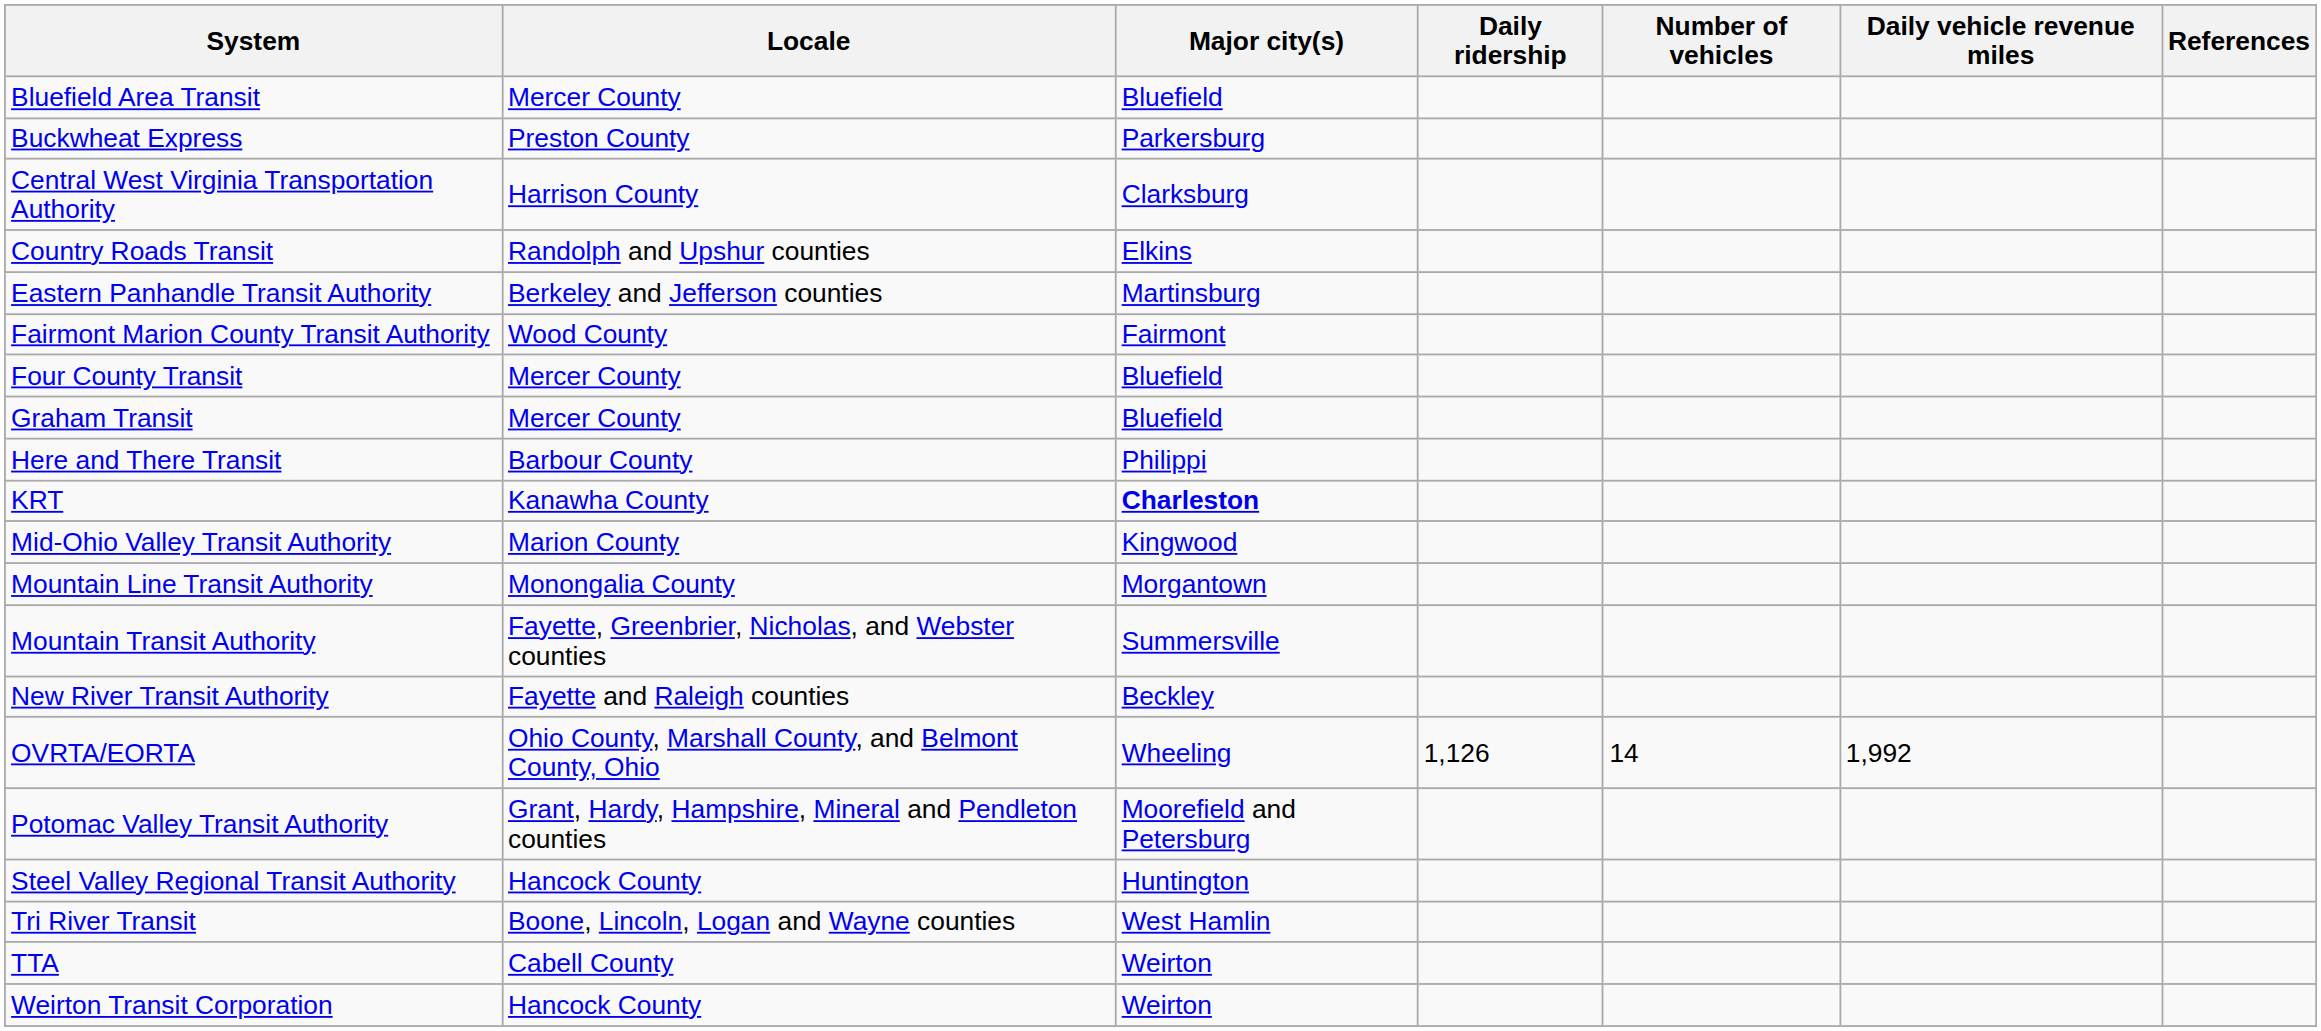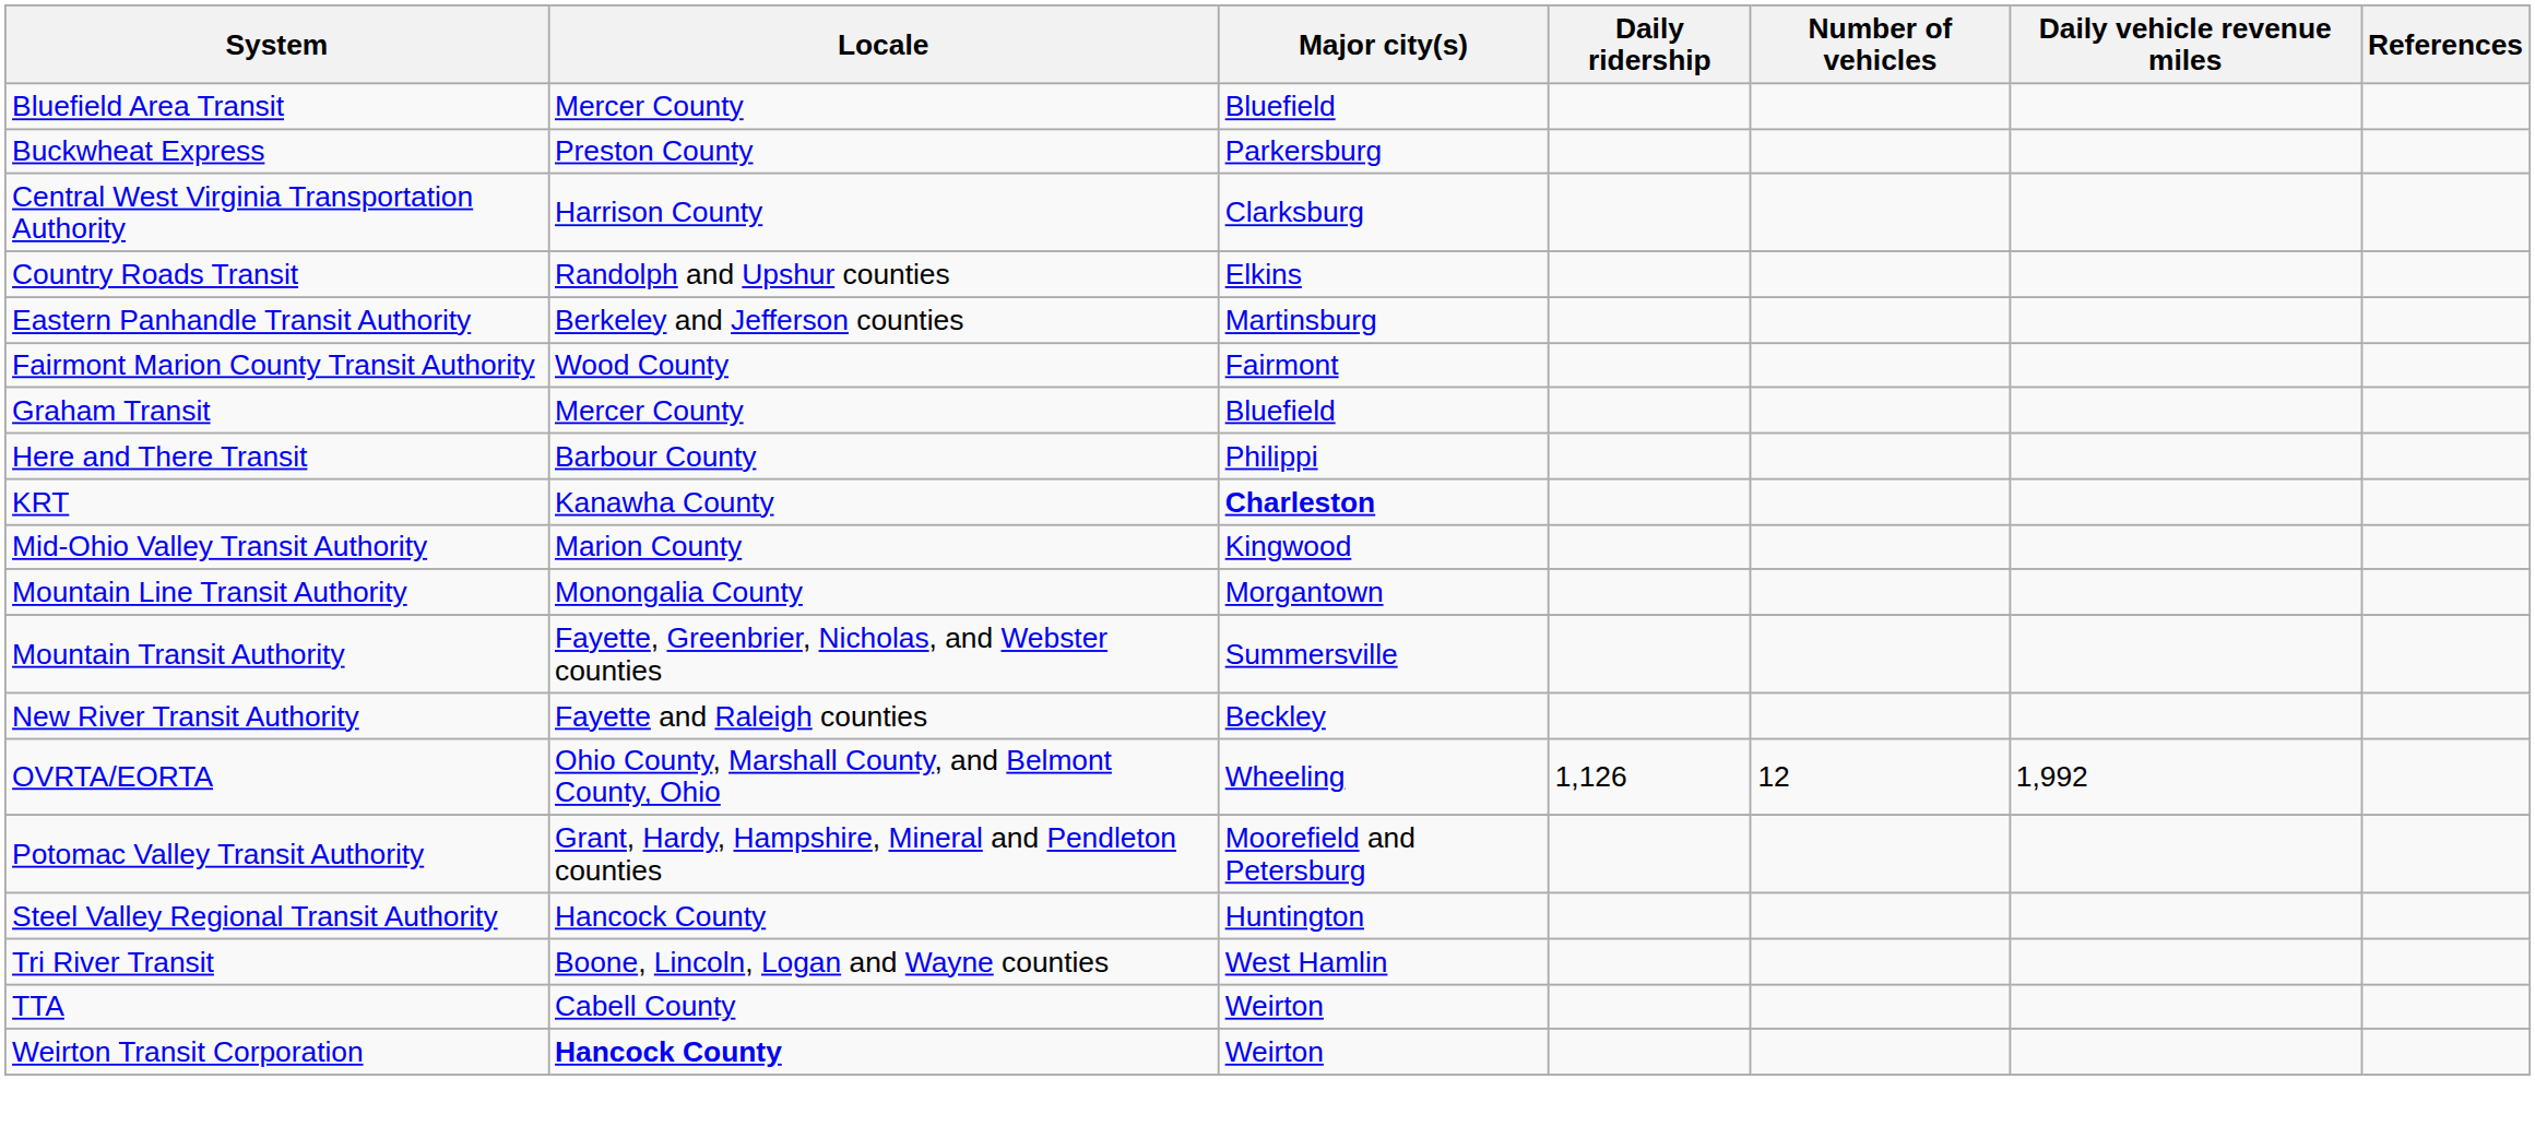- row: Four County Transit | Mercer County | Bluefield
OVRTA/EORTA | Number of vehicles: 14 -> 12
Weirton Transit Corporation | Locale: normal -> bold
